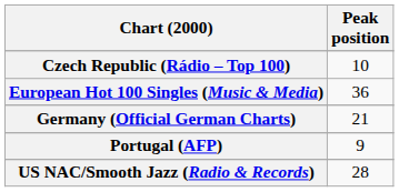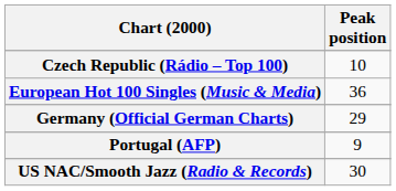Germany (Official German Charts) | Peak position: 21 -> 29
US NAC/Smooth Jazz (Radio & Records) | Peak position: 28 -> 30
